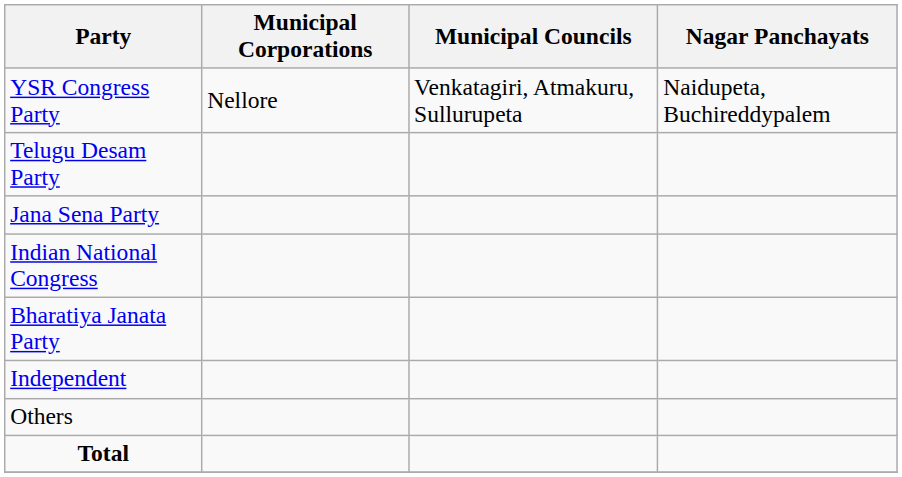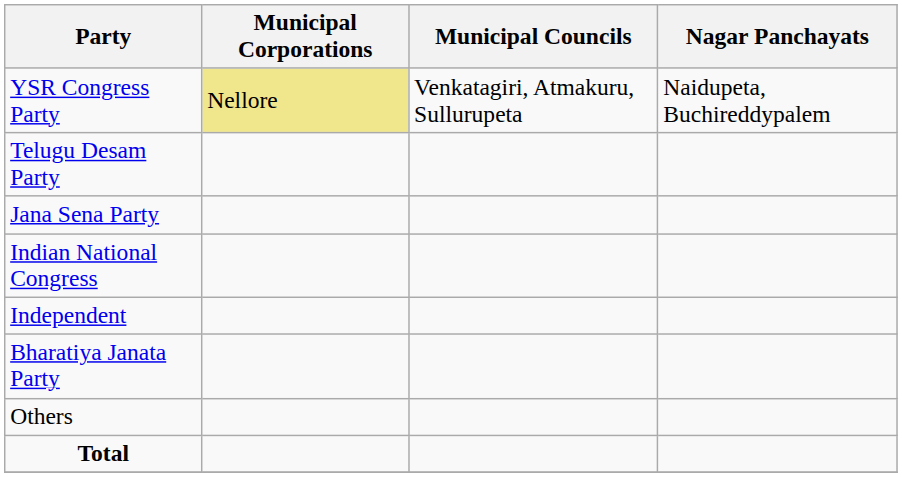YSR Congress Party | Municipal Corporations: no background -> khaki background
rows swapped: Bharatiya Janata Party <-> Independent
